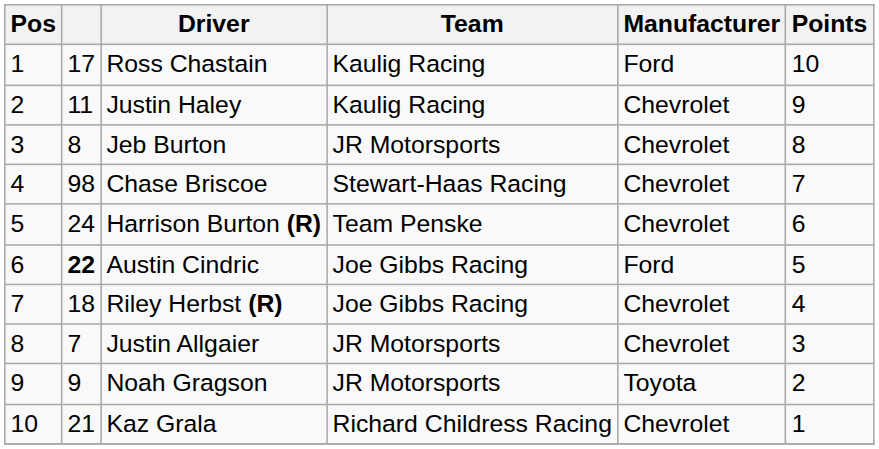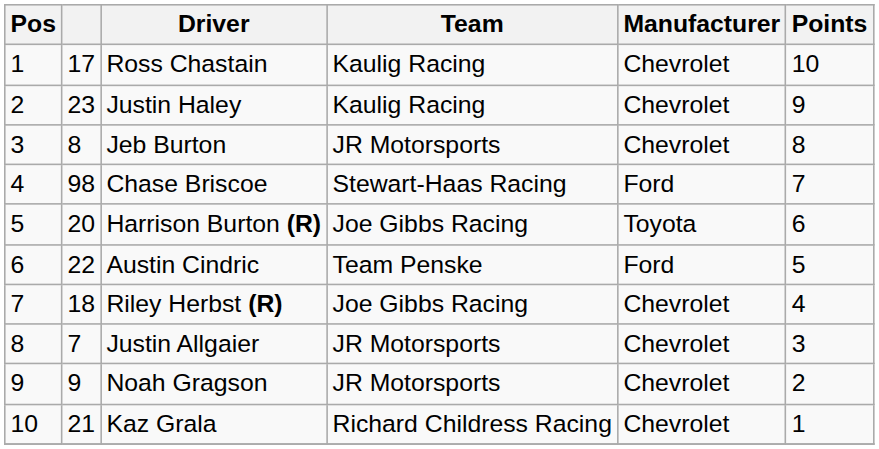Ross Chastain | Manufacturer: Ford -> Chevrolet
Justin Haley | column 2: 11 -> 23
Chase Briscoe | Manufacturer: Chevrolet -> Ford
Harrison Burton (R) | column 2: 24 -> 20
Harrison Burton (R) | Team: Team Penske -> Joe Gibbs Racing
Harrison Burton (R) | Manufacturer: Chevrolet -> Toyota
Austin Cindric | column 2: bold -> normal
Austin Cindric | Team: Joe Gibbs Racing -> Team Penske
Noah Gragson | Manufacturer: Toyota -> Chevrolet
